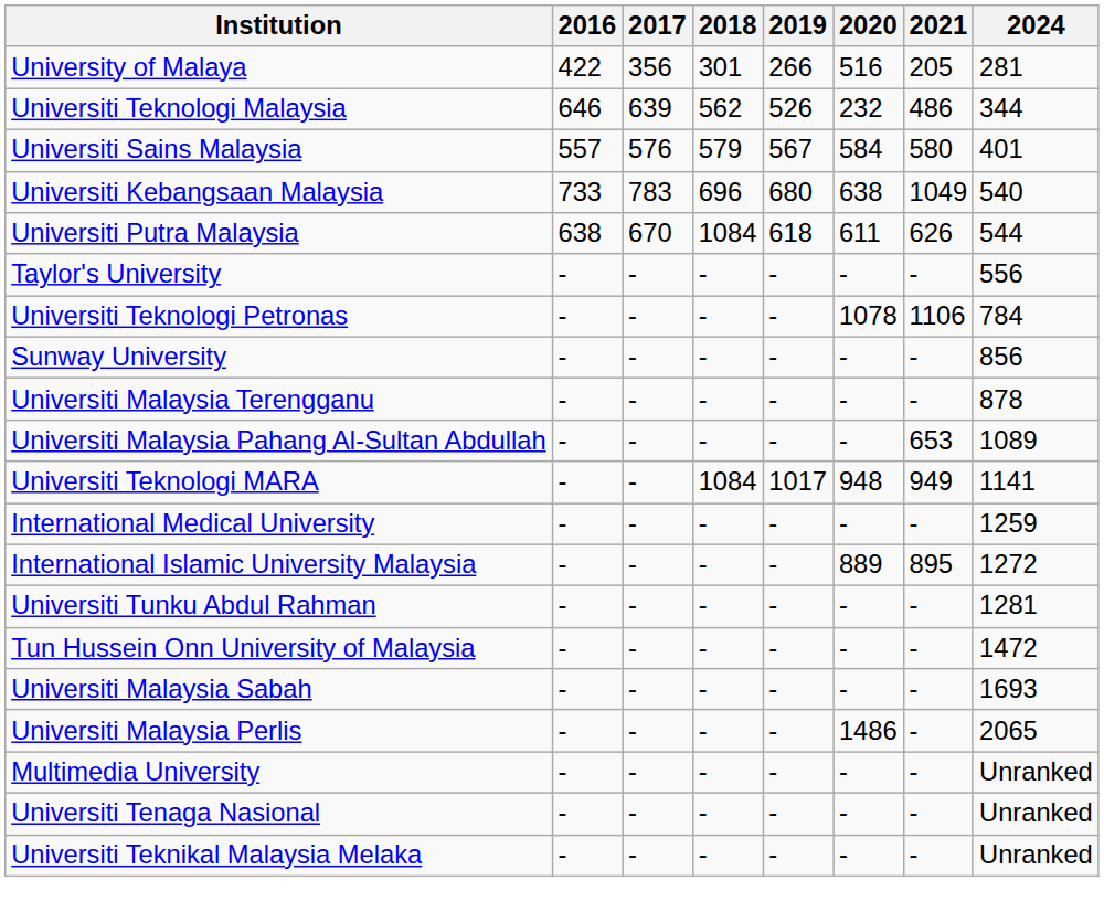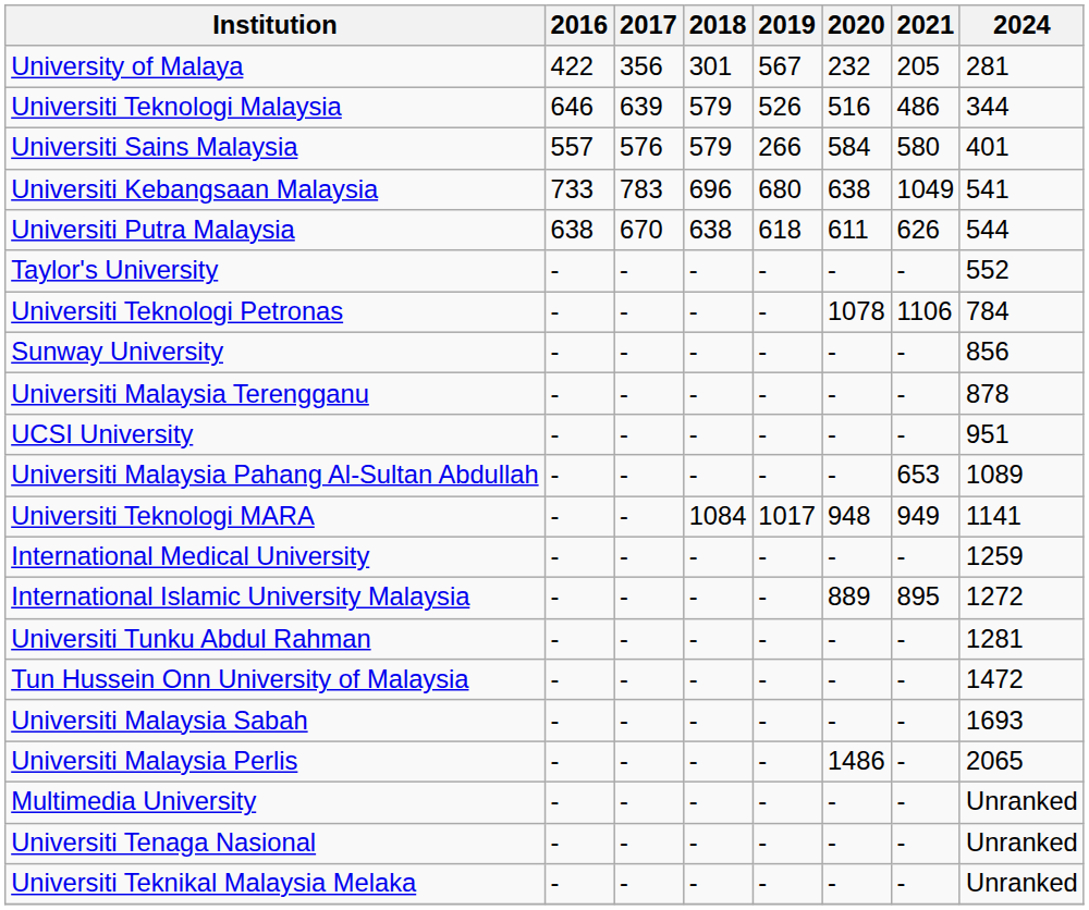University of Malaya | 2019: 266 -> 567
University of Malaya | 2020: 516 -> 232
Universiti Teknologi Malaysia | 2018: 562 -> 579
Universiti Teknologi Malaysia | 2020: 232 -> 516
Universiti Sains Malaysia | 2019: 567 -> 266
Universiti Kebangsaan Malaysia | 2024: 540 -> 541
Universiti Putra Malaysia | 2018: 1084 -> 638
Taylor's University | 2024: 556 -> 552
+ row: UCSI University | - | - | - | - | - | - | 951
